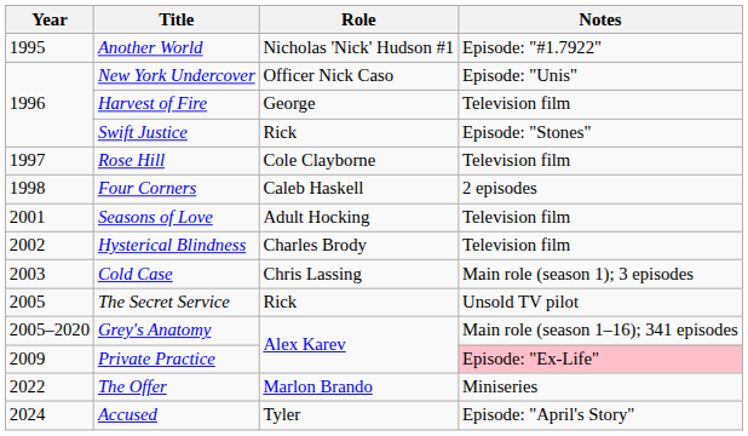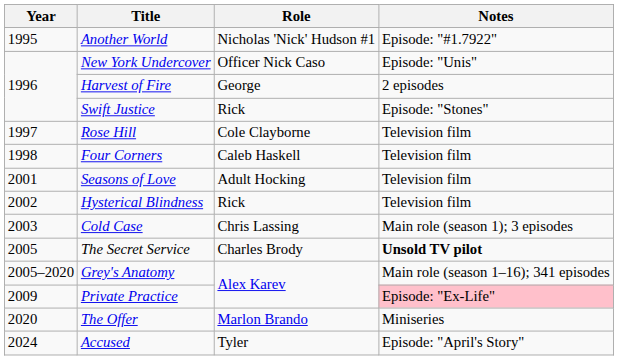Harvest of Fire | Notes: Television film -> 2 episodes
Four Corners | Notes: 2 episodes -> Television film
Hysterical Blindness | Role: Charles Brody -> Rick
The Secret Service | Role: Rick -> Charles Brody
The Secret Service | Notes: normal -> bold
The Offer | Year: 2022 -> 2020
